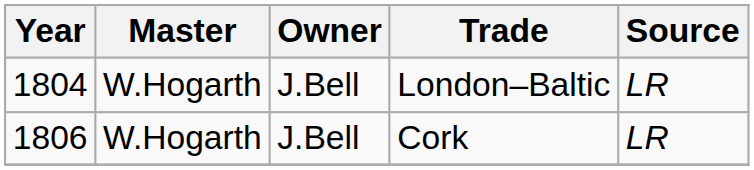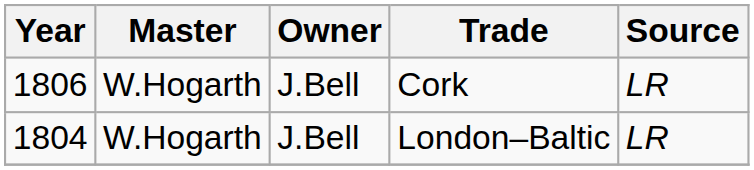rows swapped: London–Baltic <-> Cork
